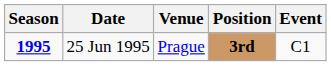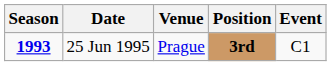25 Jun 1995 | Season: 1995 -> 1993
